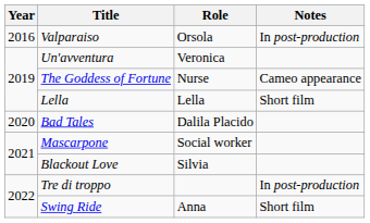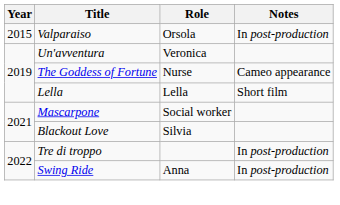Valparaiso | Year: 2016 -> 2015
- row: 2020 | Bad Tales | Dalila Placido
Swing Ride | Notes: Short film -> In post-production
